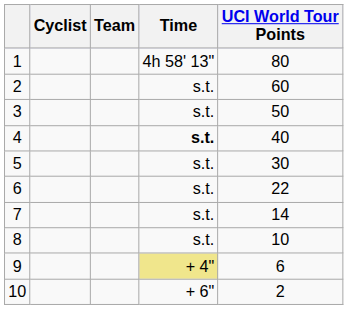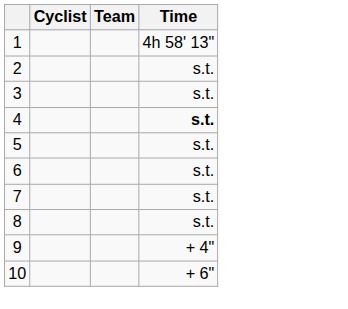- column: UCI World Tour Points | 80 | 60 | 50 | 40 | 30 | 22 | 14 | 10 | 6 | 2
9 | Time: khaki background -> no background
